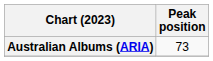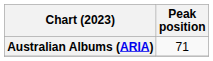Australian Albums (ARIA) | Peak position: 73 -> 71
